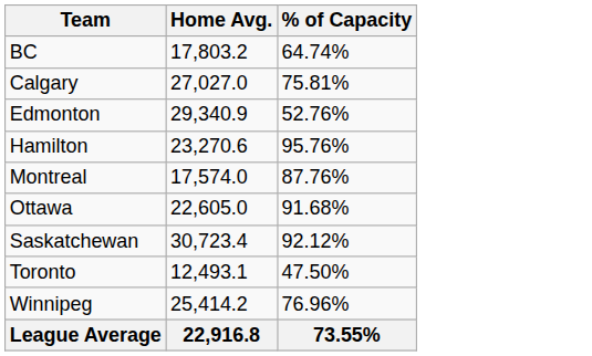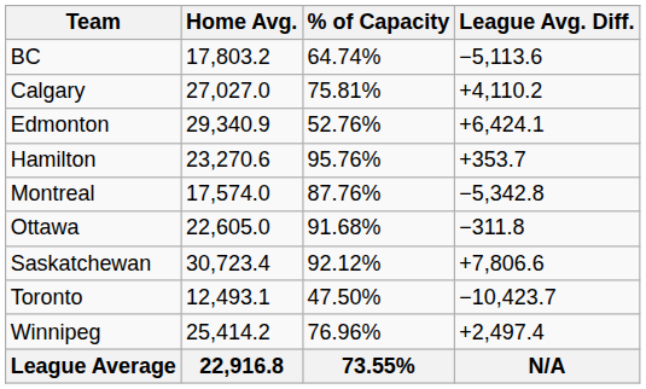+ column: League Avg. Diff. | −5,113.6 | +4,110.2 | +6,424.1 | +353.7 | −5,342.8 | −311.8 | +7,806.6 | −10,423.7 | +2,497.4 | N/A
